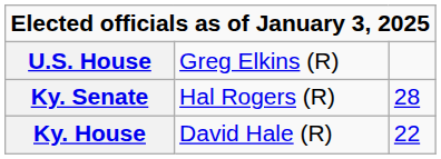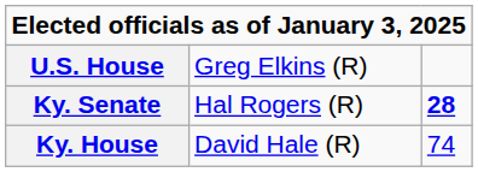Ky. Senate | column 3: normal -> bold
Ky. House | column 3: 22 -> 74
